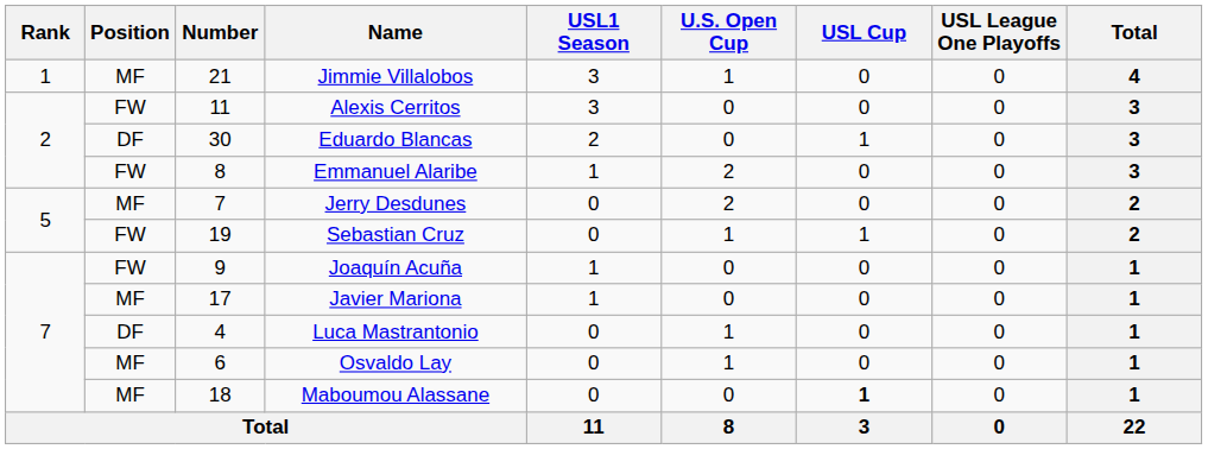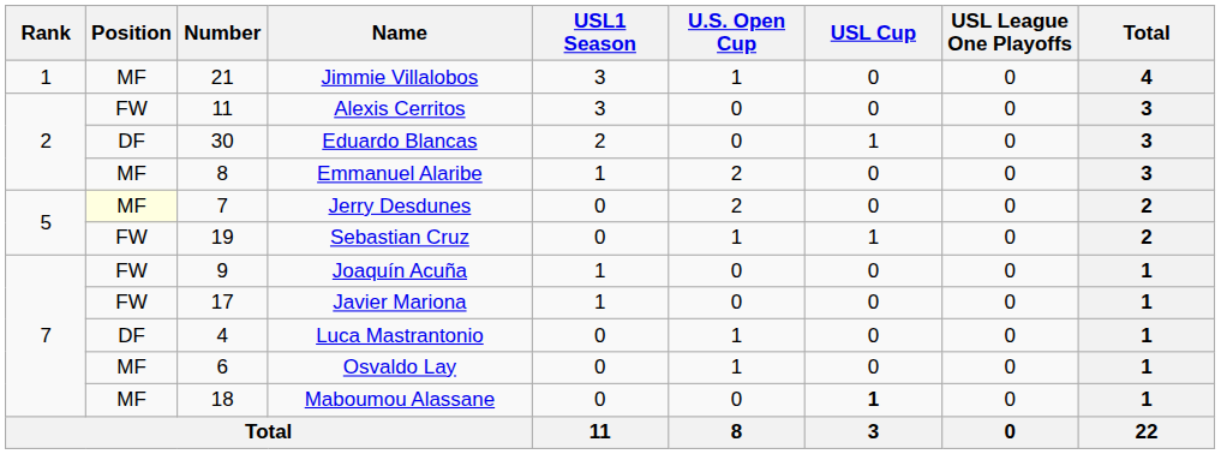Emmanuel Alaribe | Position: FW -> MF
Jerry Desdunes | Position: no background -> lightyellow background
Javier Mariona | Position: MF -> FW
